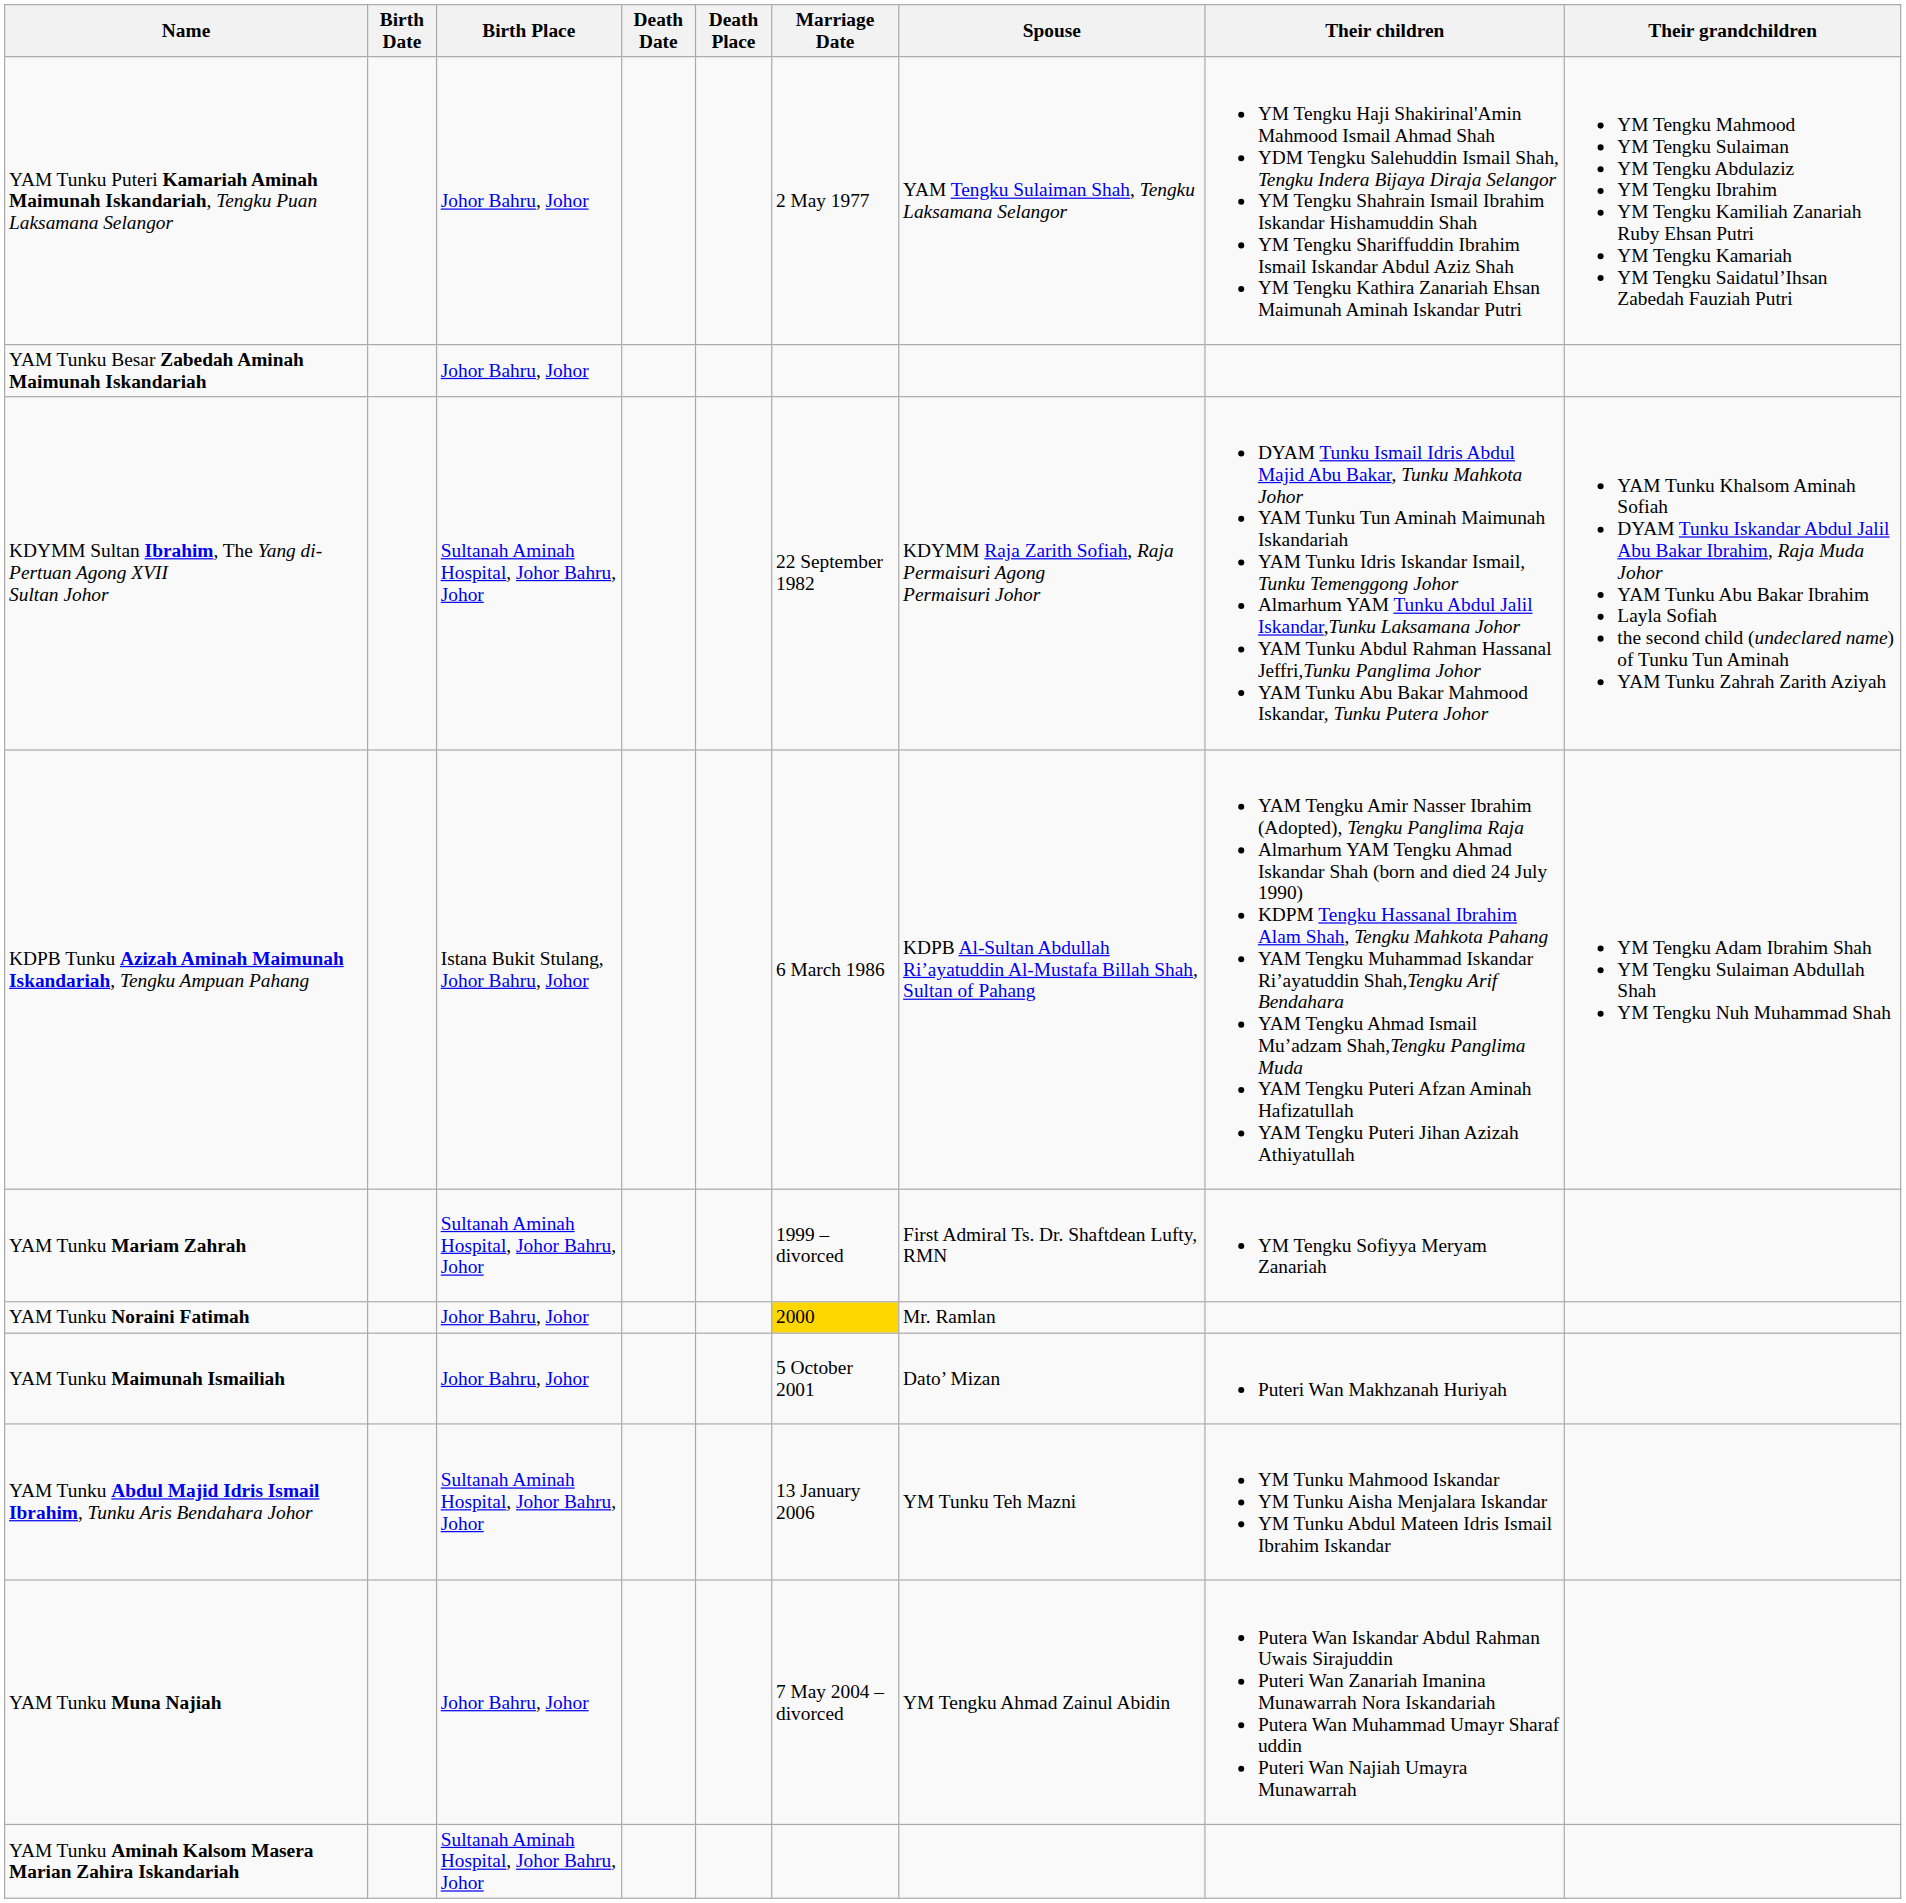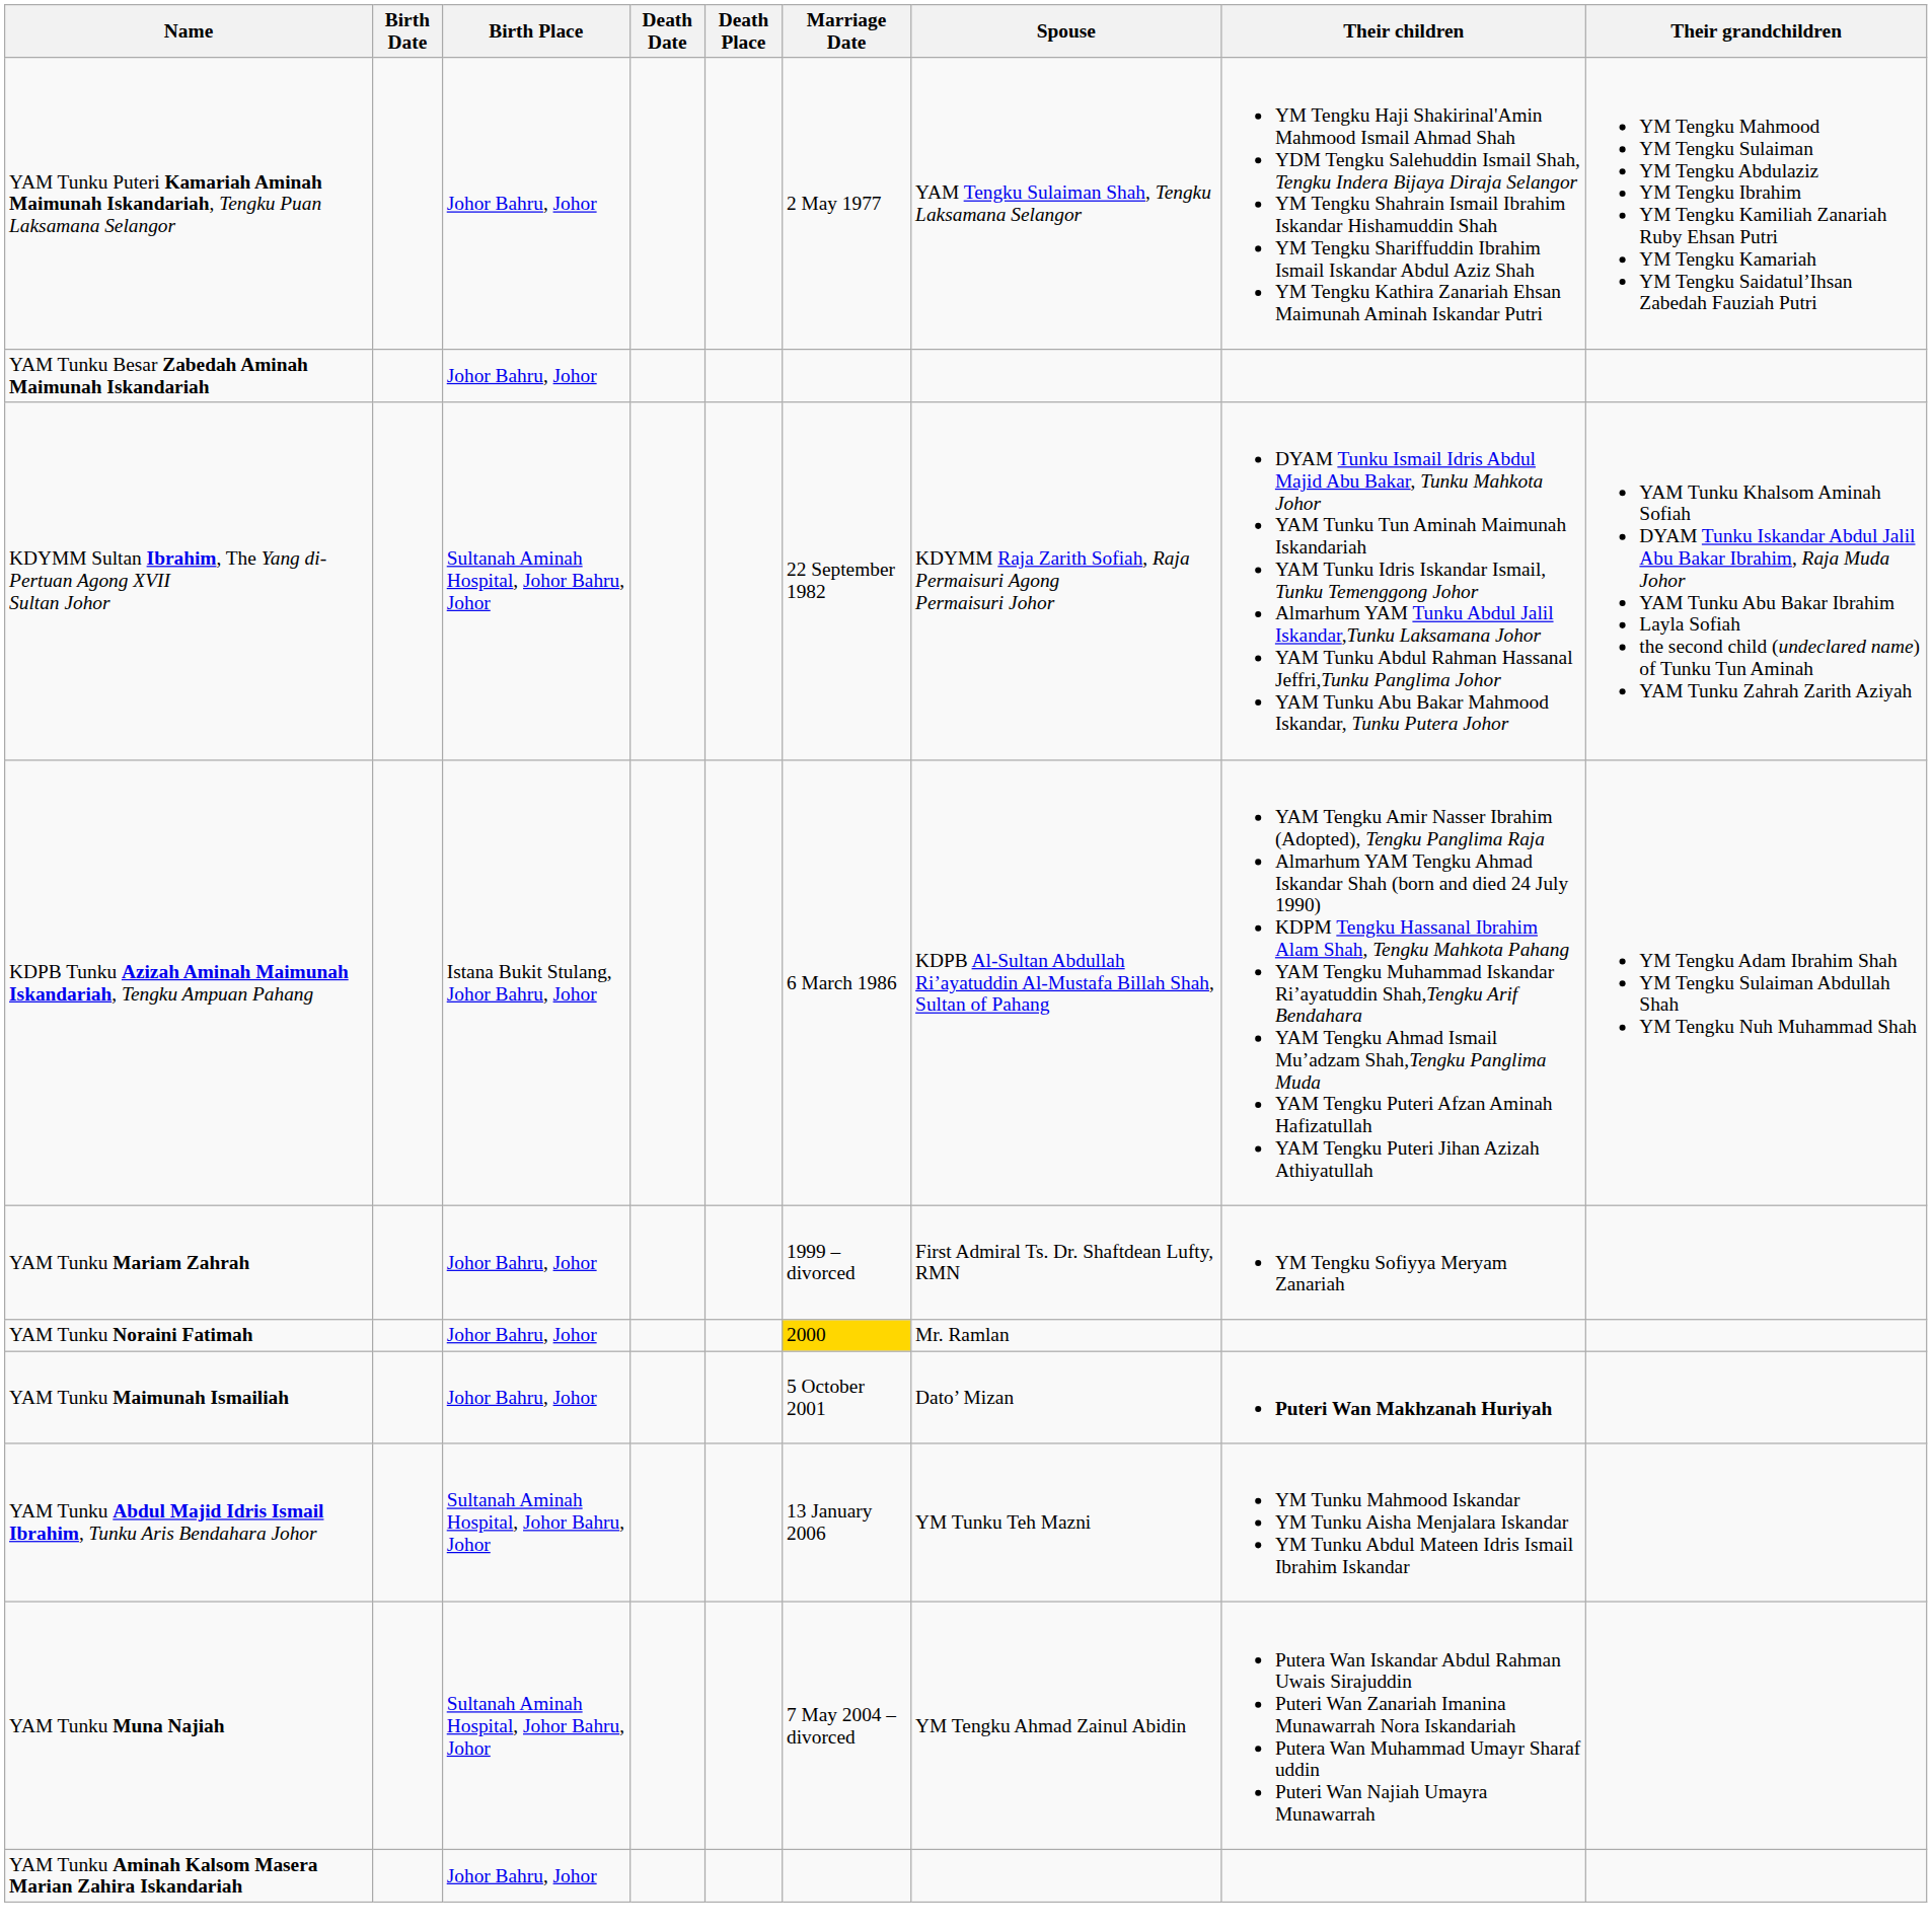YAM Tunku Mariam Zahrah | Birth Place: Sultanah Aminah Hospital, Johor Bahru, Johor -> Johor Bahru, Johor
YAM Tunku Maimunah Ismailiah | Spouse: normal -> bold
YAM Tunku Muna Najiah | Birth Place: Johor Bahru, Johor -> Sultanah Aminah Hospital, Johor Bahru, Johor
YAM Tunku Aminah Kalsom Masera Marian Zahira Iskandariah | Birth Place: Sultanah Aminah Hospital, Johor Bahru, Johor -> Johor Bahru, Johor
